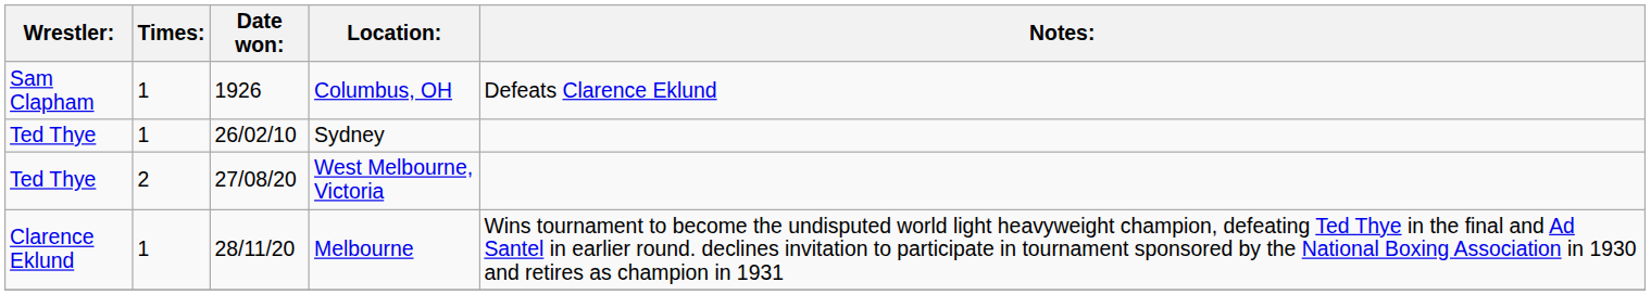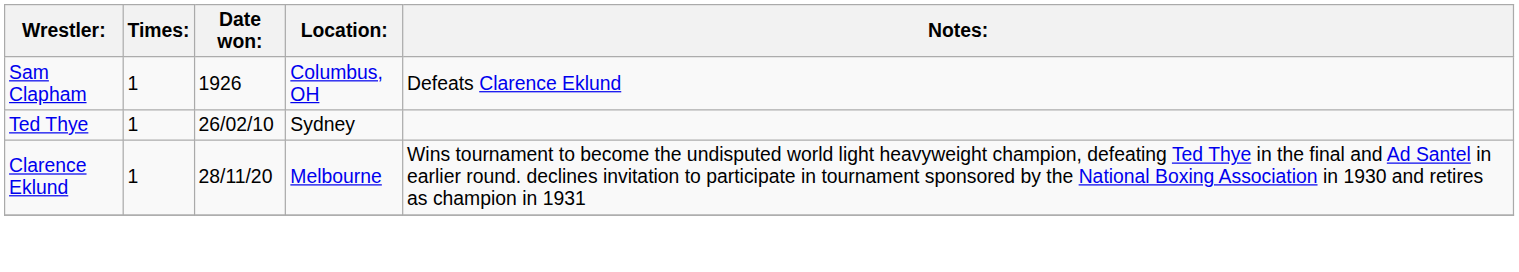- row: Ted Thye | 2 | 27/08/20 | West Melbourne, Victoria
